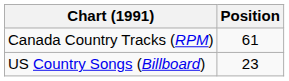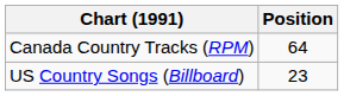Canada Country Tracks (RPM) | Position: 61 -> 64
